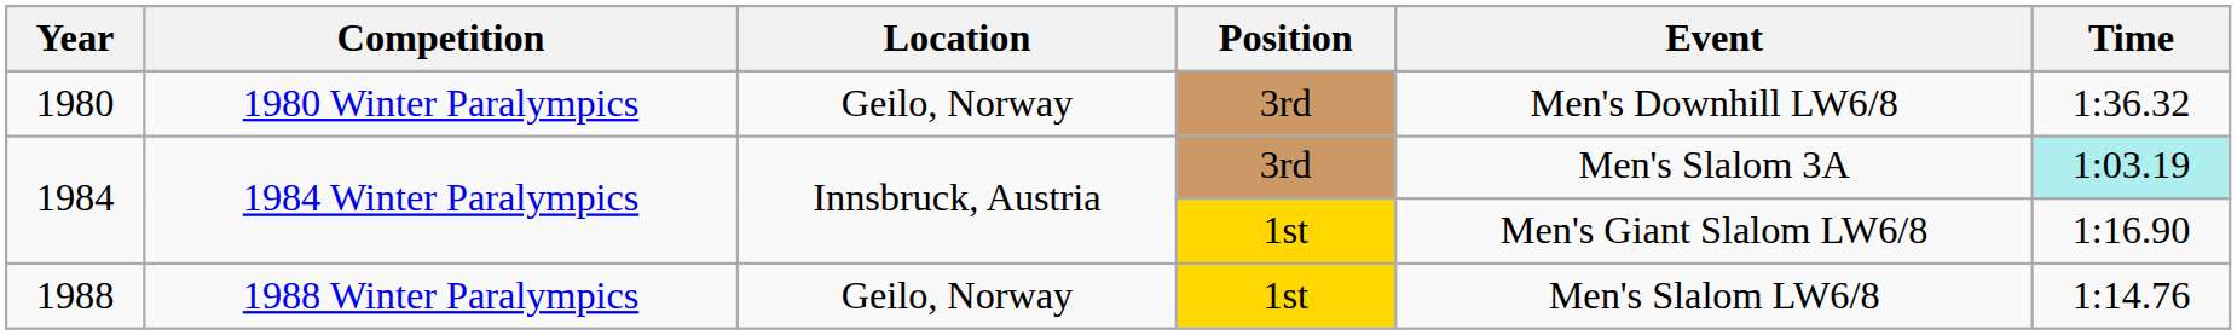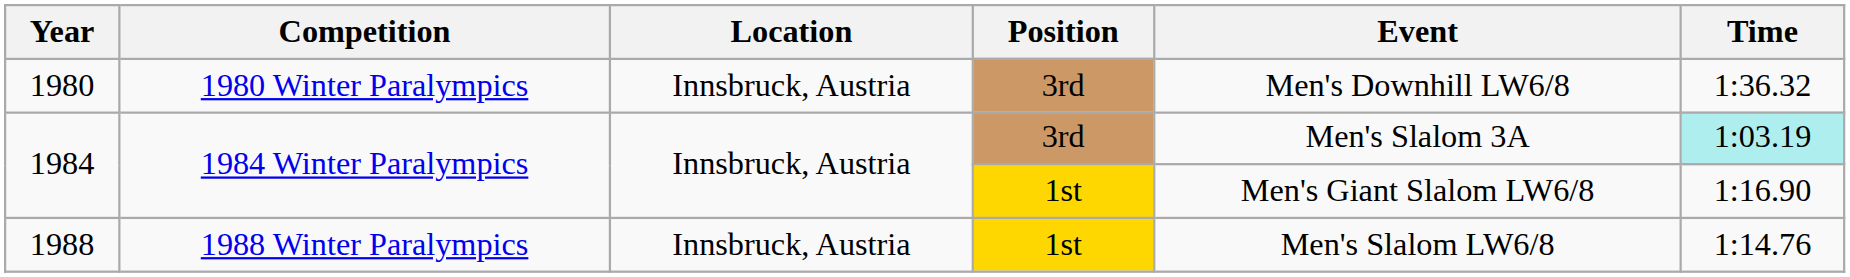1980 | Location: Geilo, Norway -> Innsbruck, Austria
1988 | Location: Geilo, Norway -> Innsbruck, Austria
